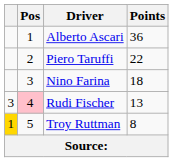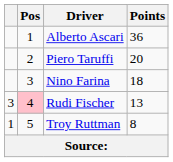Piero Taruffi | Points: 22 -> 20
Troy Ruttman | column 1: gold background -> no background
